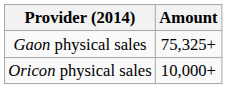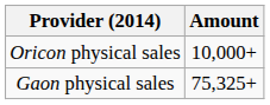rows swapped: Gaon physical sales <-> Oricon physical sales
